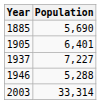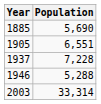1905 | Population: 6,401 -> 6,551
1937 | Population: 7,227 -> 7,228
